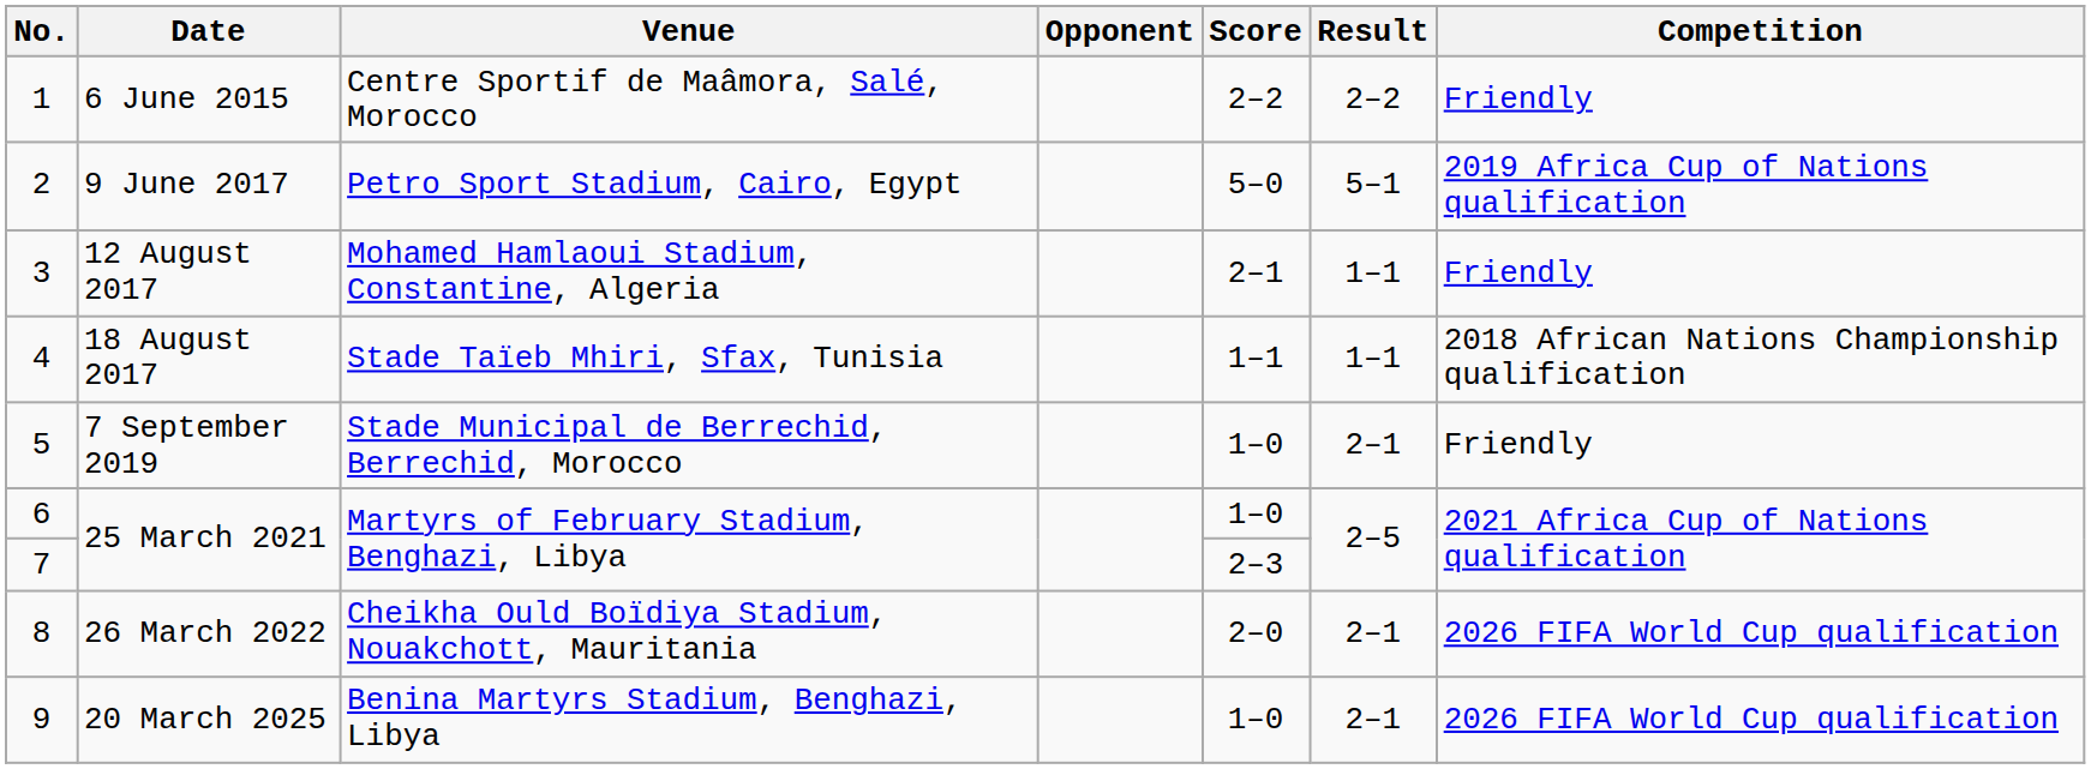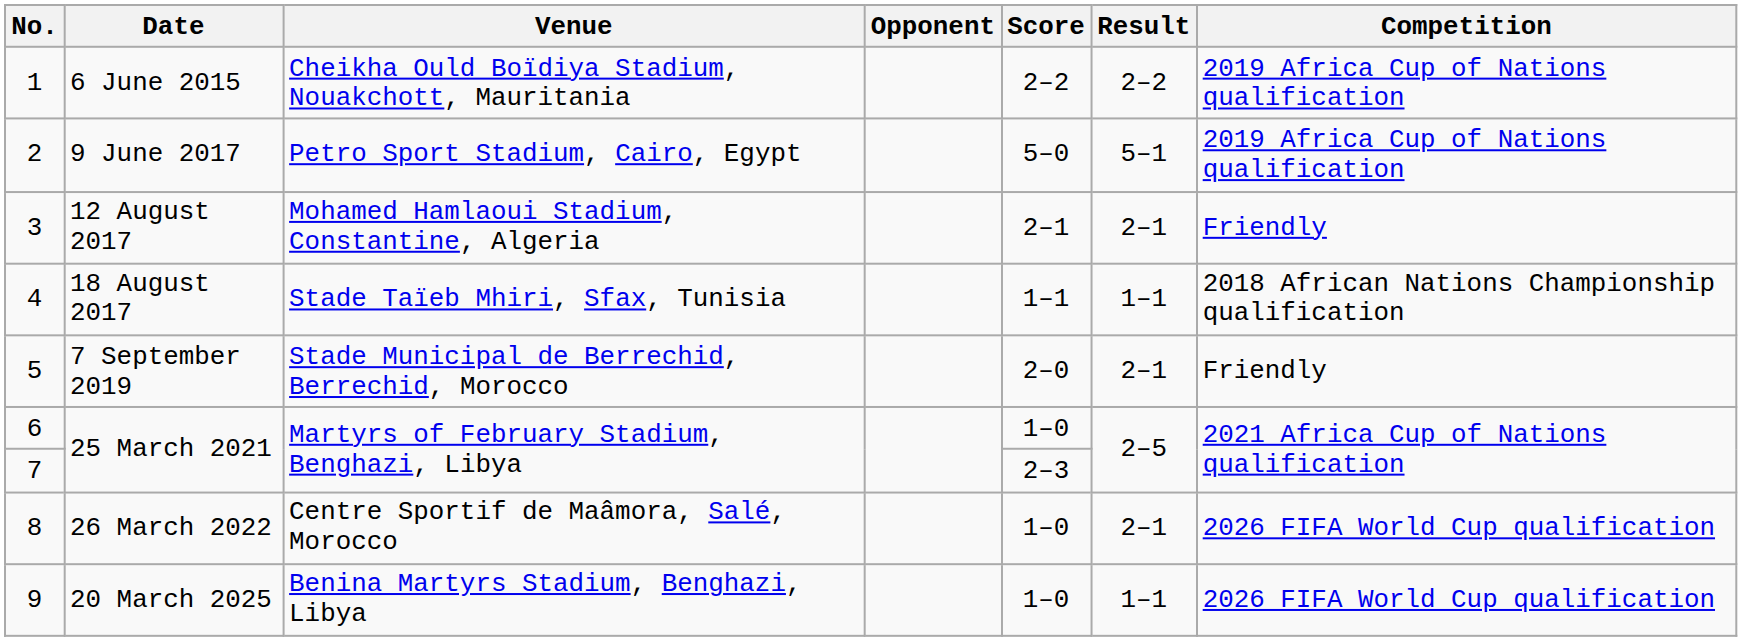1 | Venue: Centre Sportif de Maâmora, Salé, Morocco -> Cheikha Ould Boïdiya Stadium, Nouakchott, Mauritania
1 | Competition: Friendly -> 2019 Africa Cup of Nations qualification
3 | Result: 1–1 -> 2–1
5 | Score: 1–0 -> 2–0
8 | Venue: Cheikha Ould Boïdiya Stadium, Nouakchott, Mauritania -> Centre Sportif de Maâmora, Salé, Morocco
8 | Score: 2–0 -> 1–0
9 | Result: 2–1 -> 1–1
